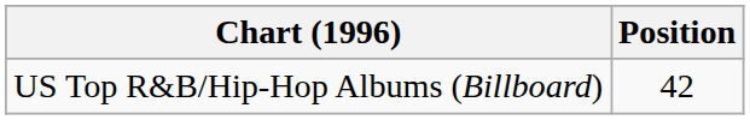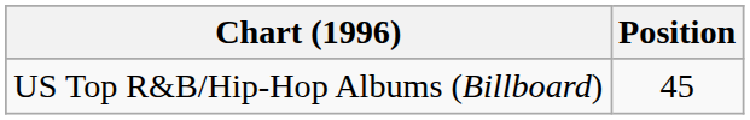US Top R&B/Hip-Hop Albums (Billboard) | Position: 42 -> 45
